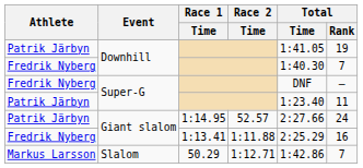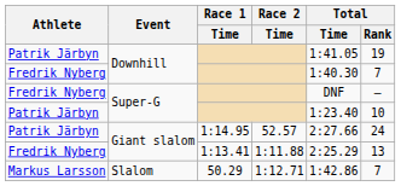Patrik Järbyn / Super-G | Total / Rank: 11 -> 10
Fredrik Nyberg / Giant slalom | Total / Rank: 16 -> 13
